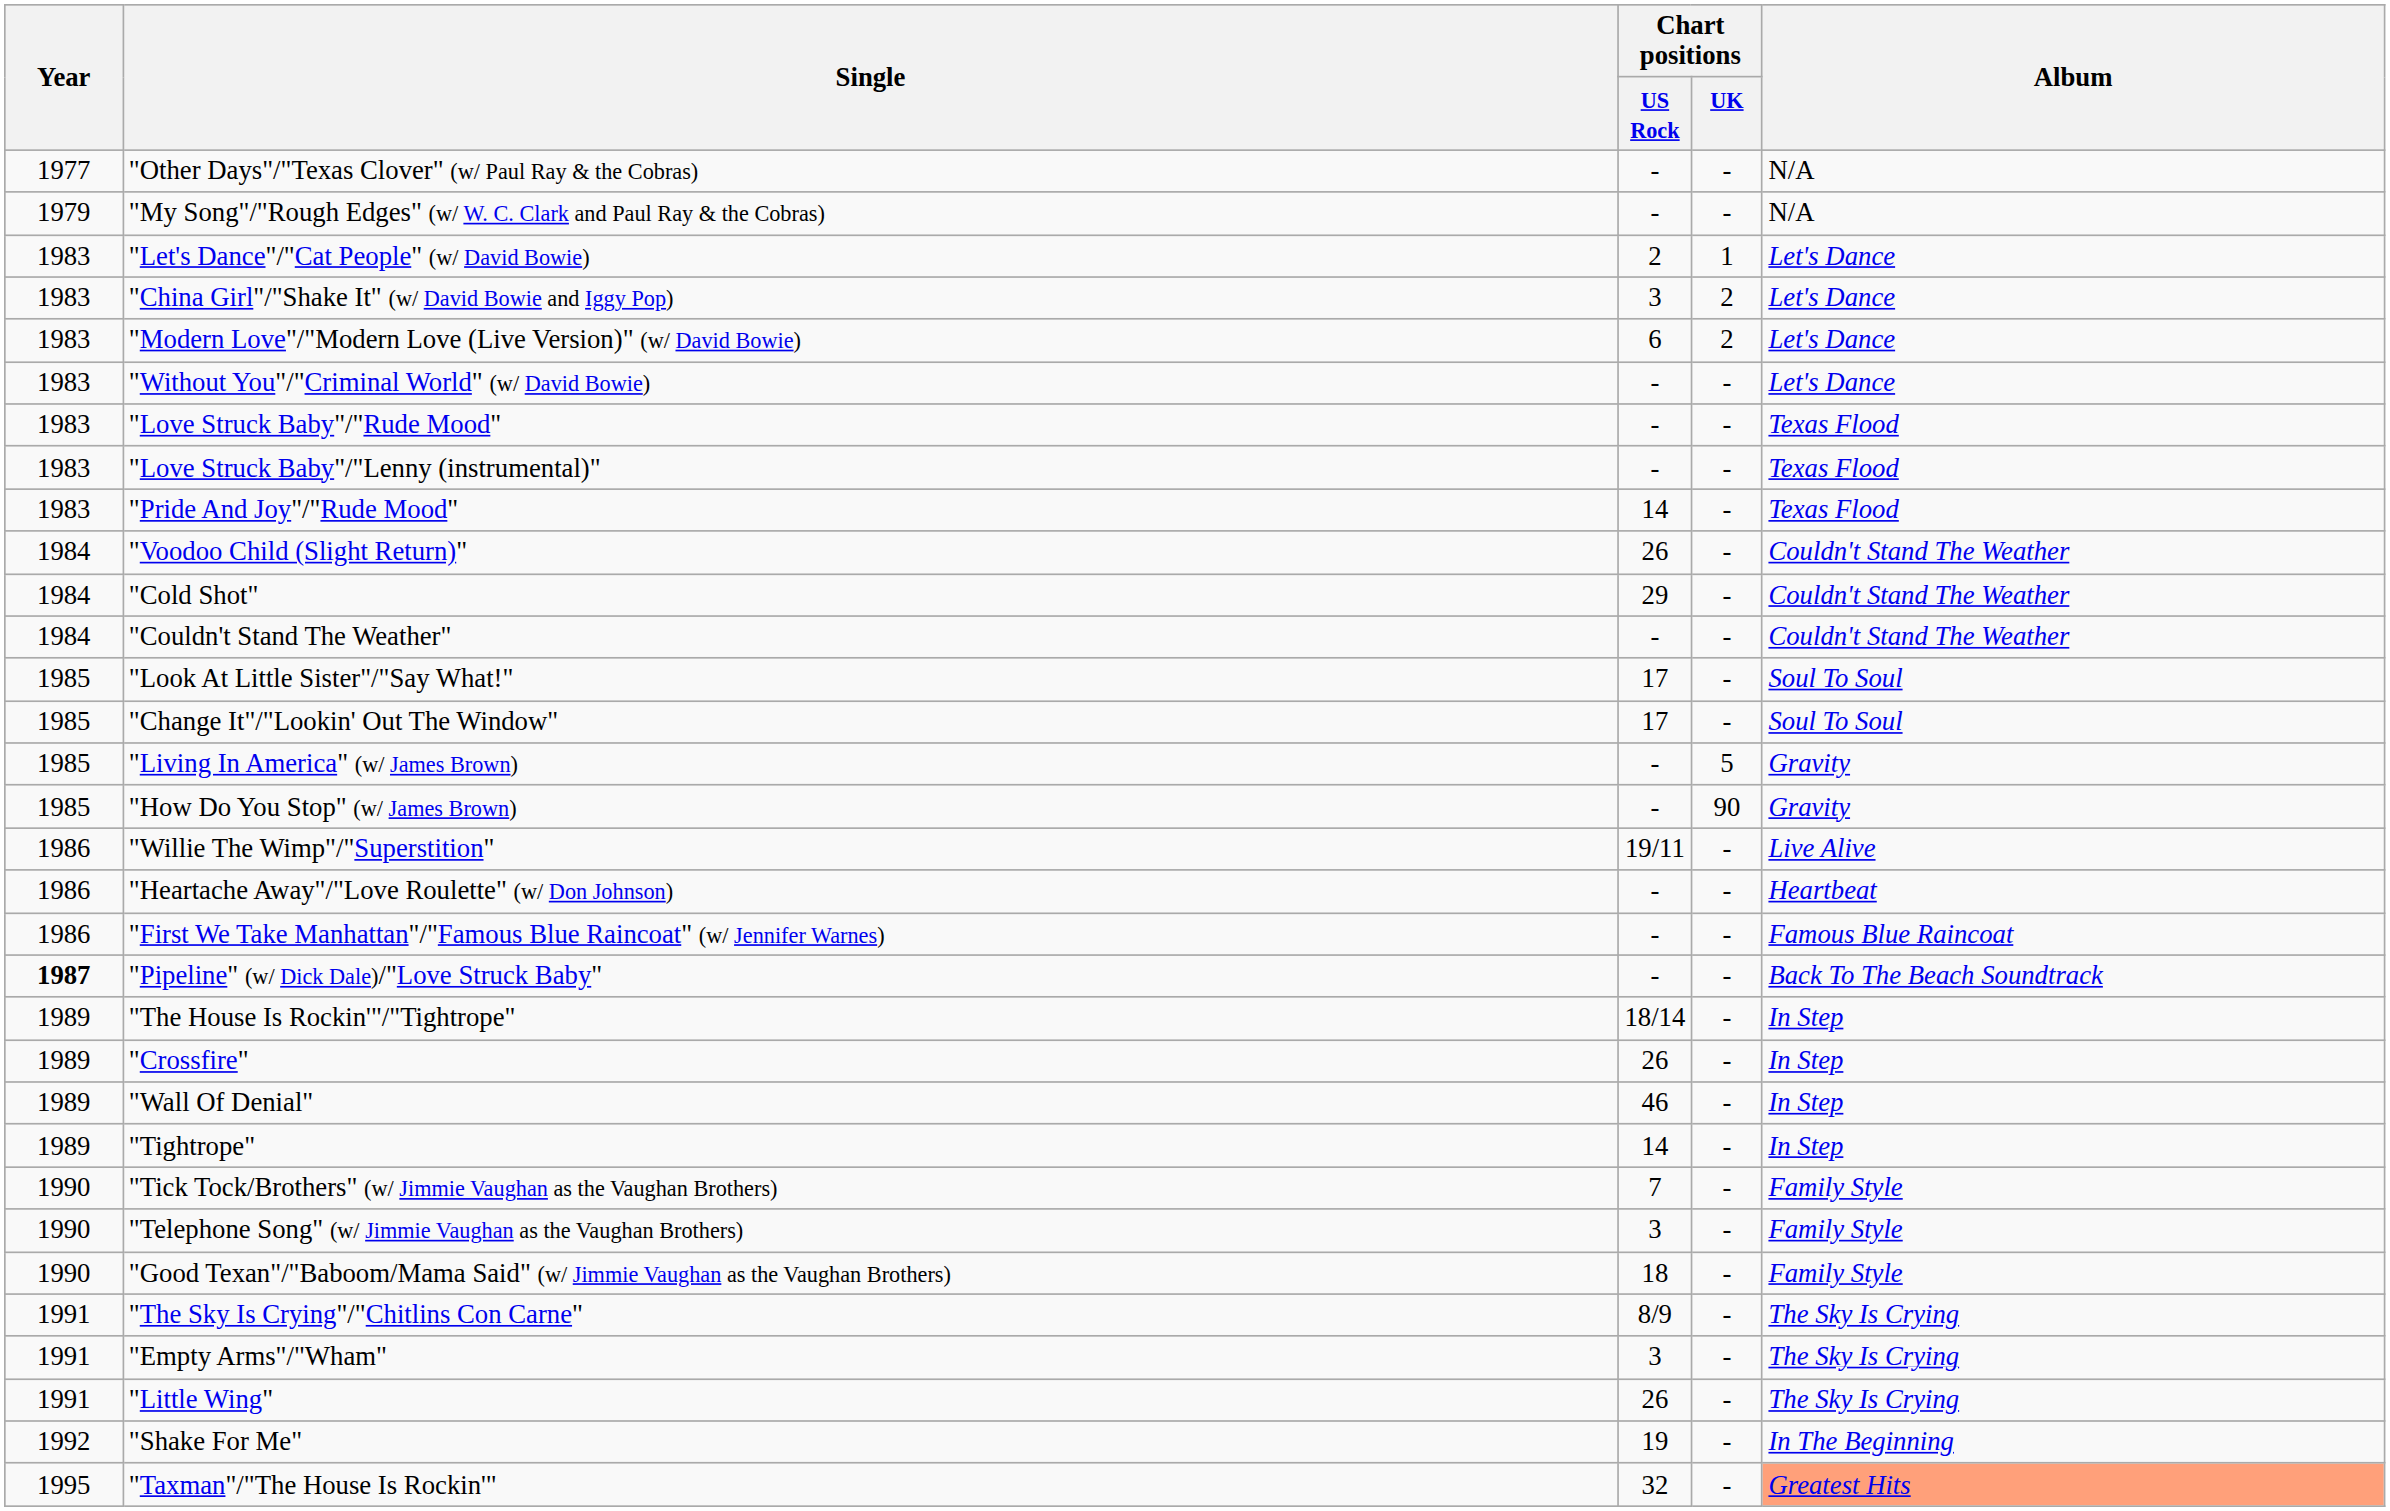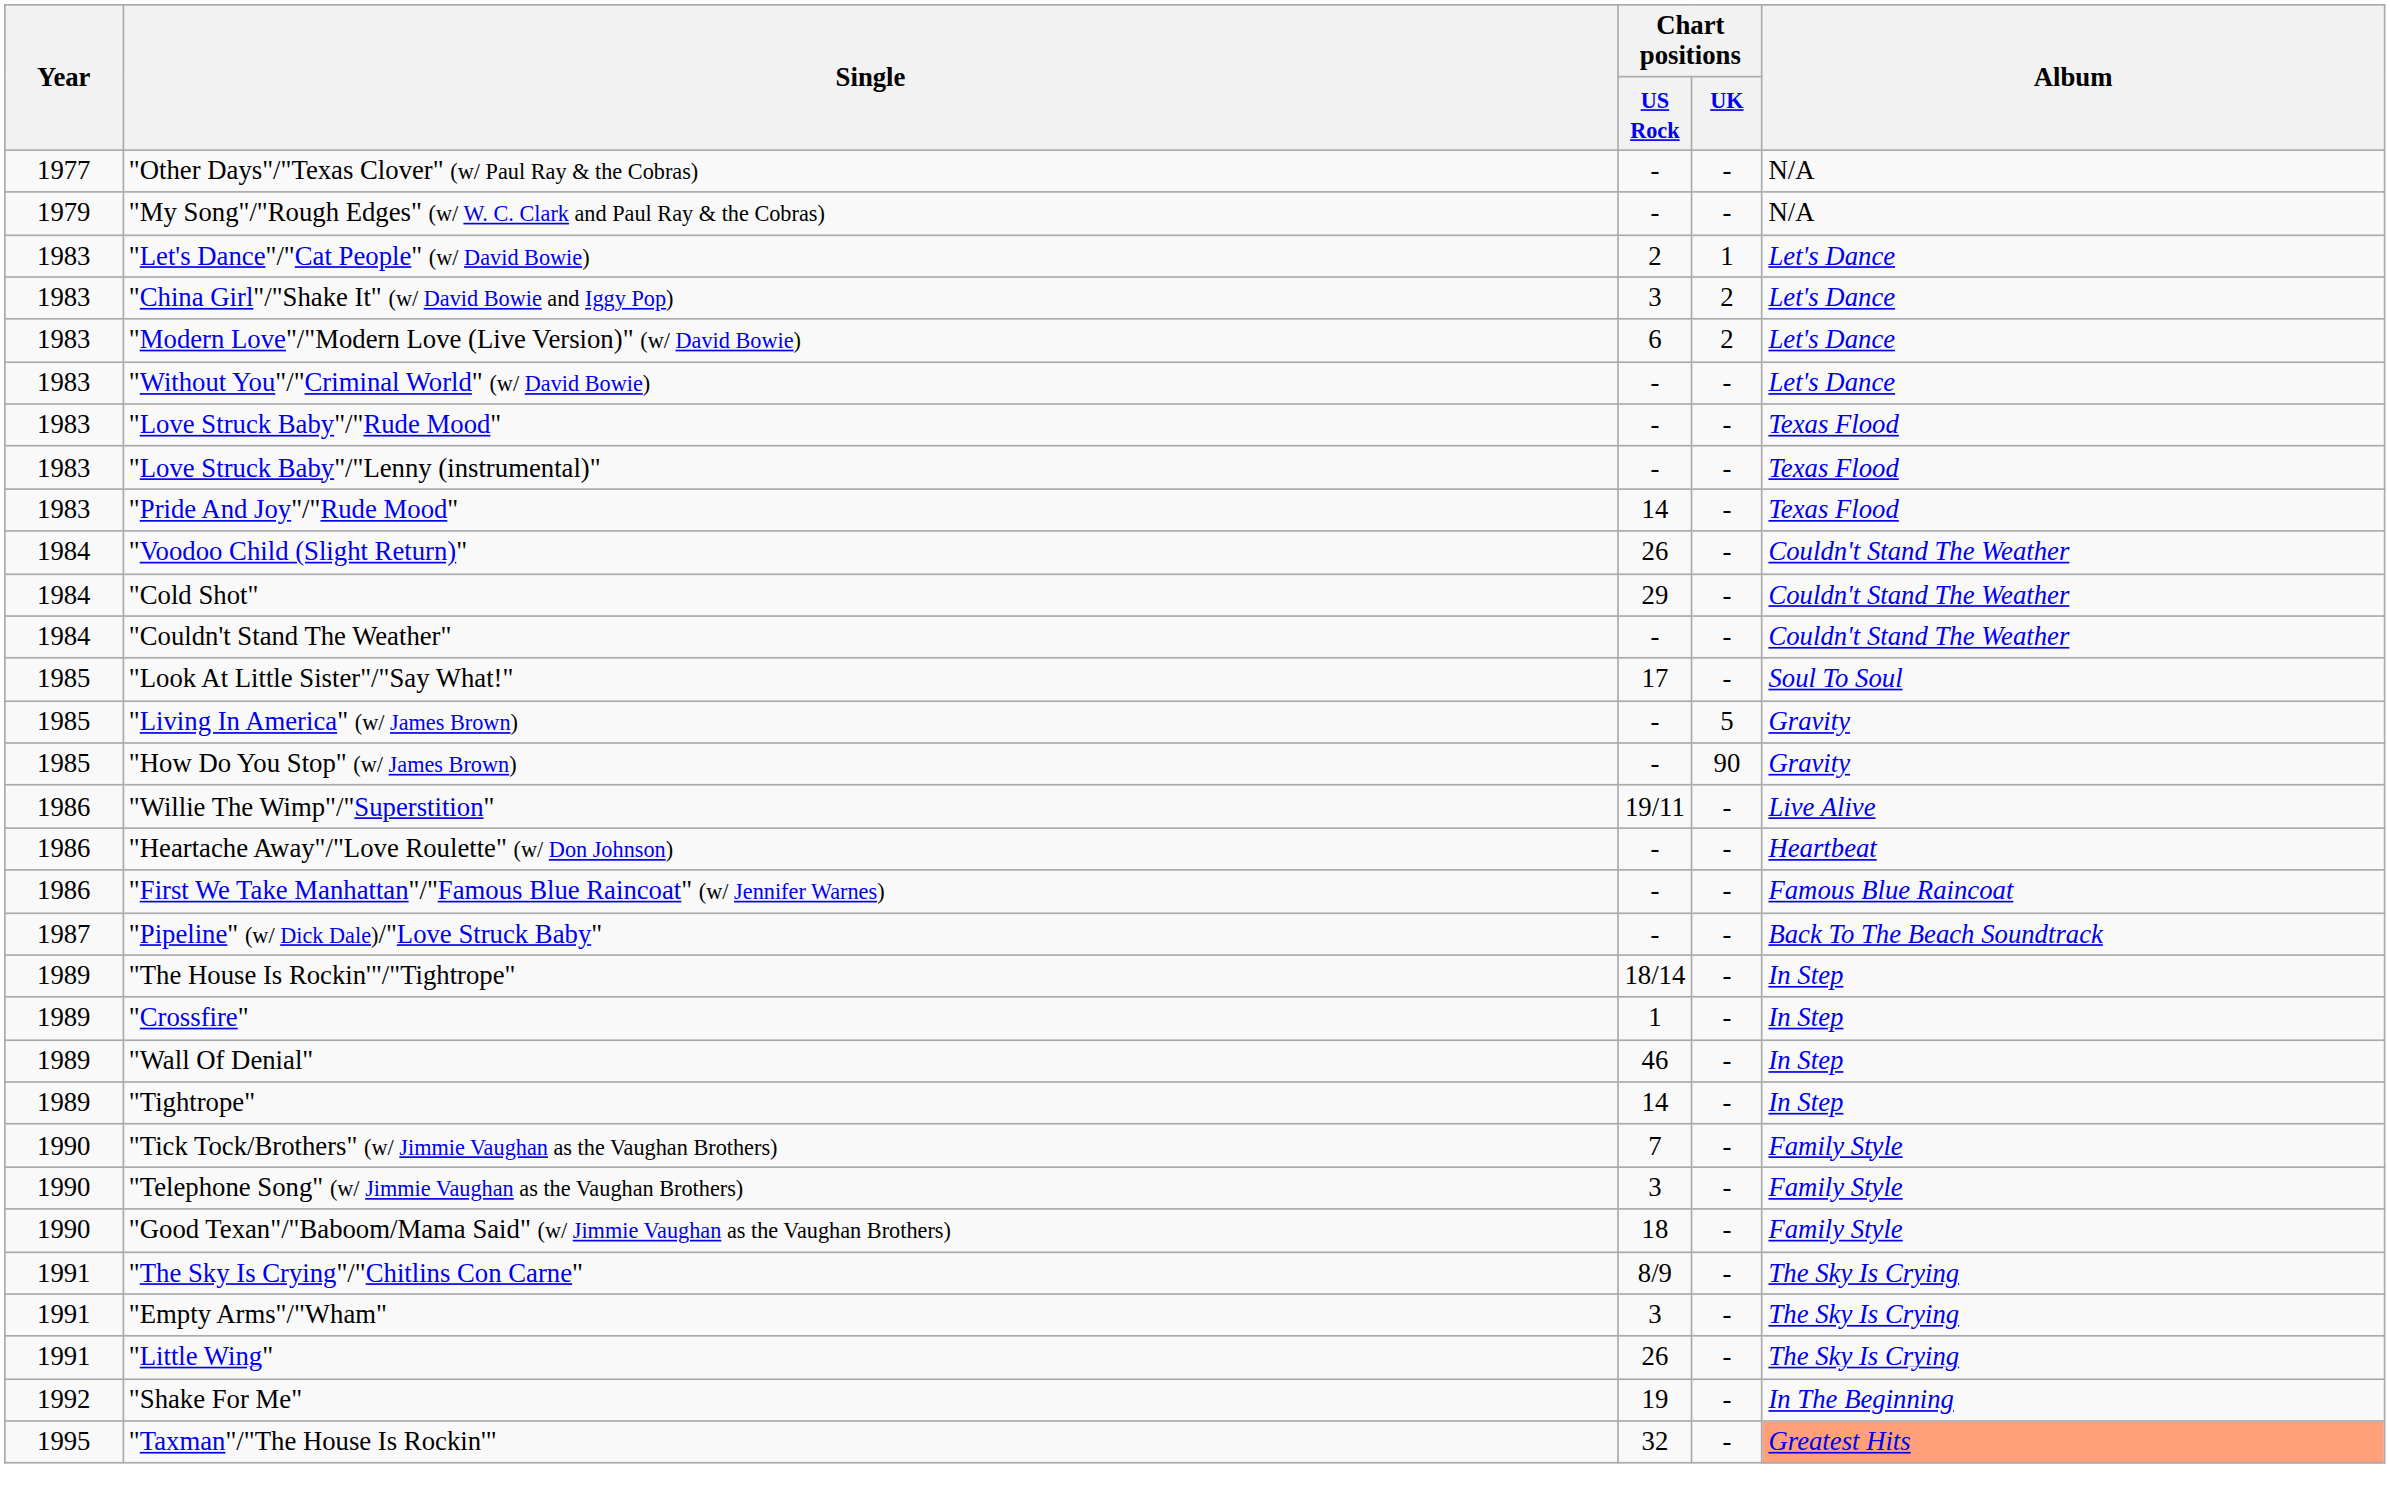- row: 1985 | "Change It"/"Lookin' Out The Window" | 17 | - | Soul To Soul
"Pipeline" (w/ Dick Dale)/"Love Struck Baby" | Year: bold -> normal
"Crossfire" | Chart positions / US Rock: 26 -> 1
